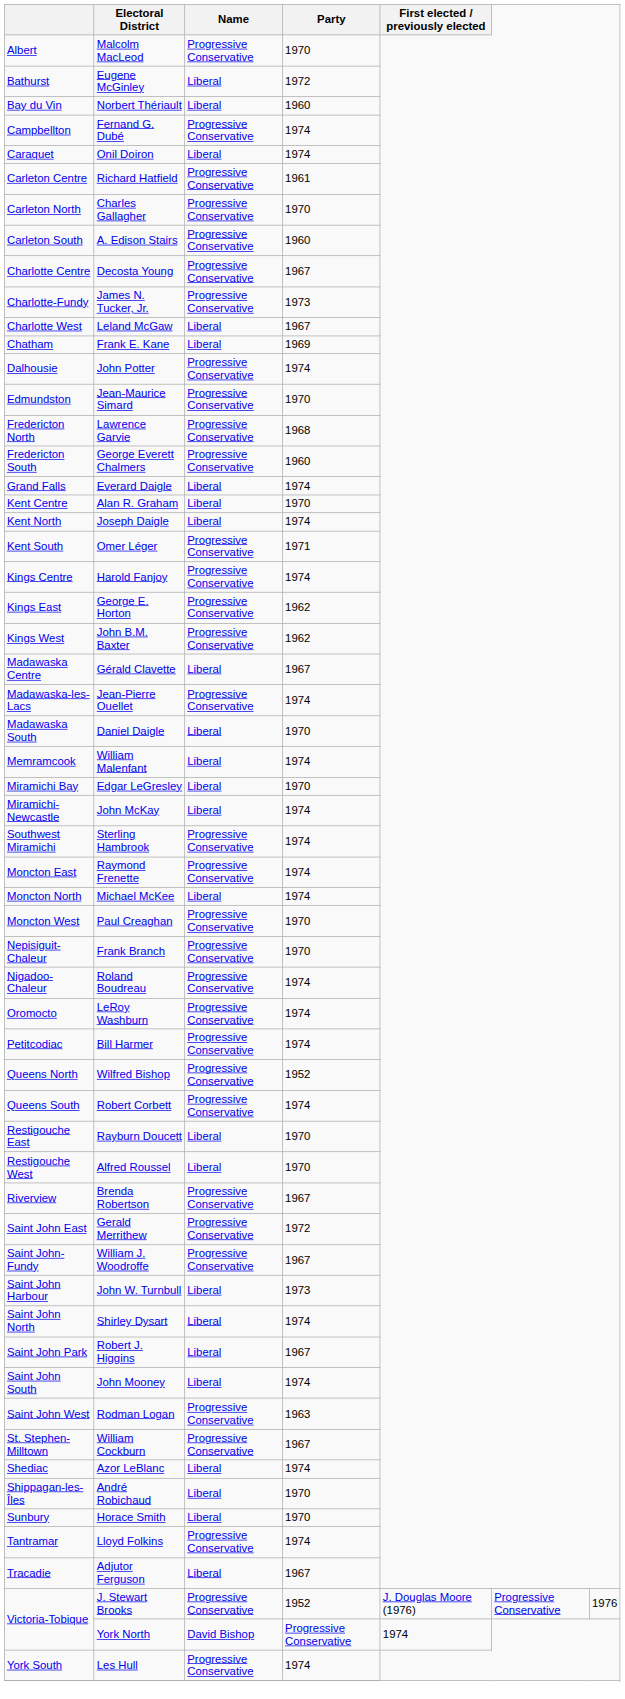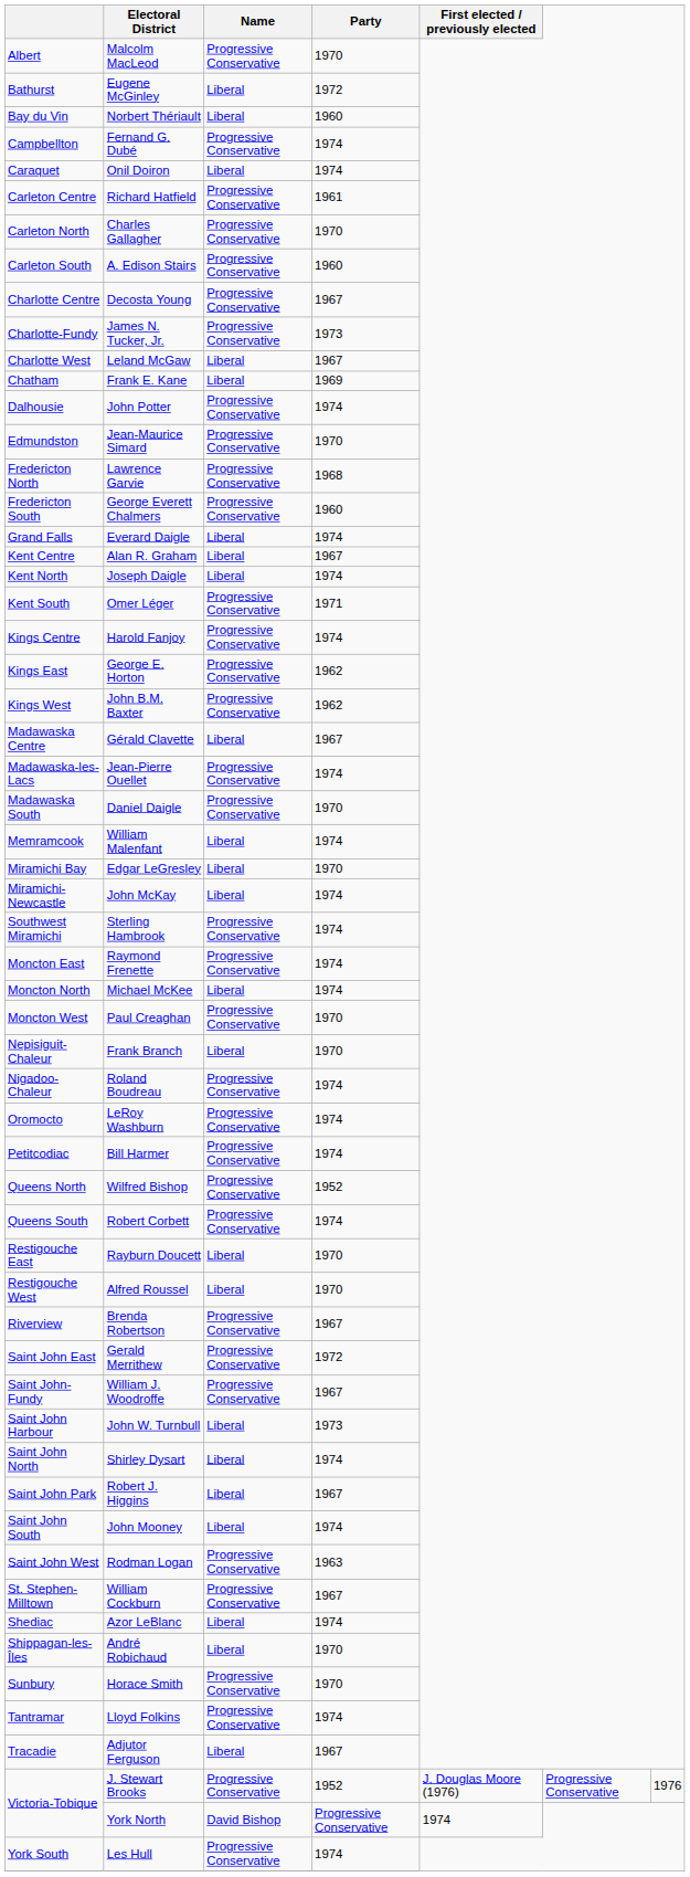Alan R. Graham | Party: 1970 -> 1967
Daniel Daigle | Name: Liberal -> Progressive Conservative
Frank Branch | Name: Progressive Conservative -> Liberal
Horace Smith | Name: Liberal -> Progressive Conservative
